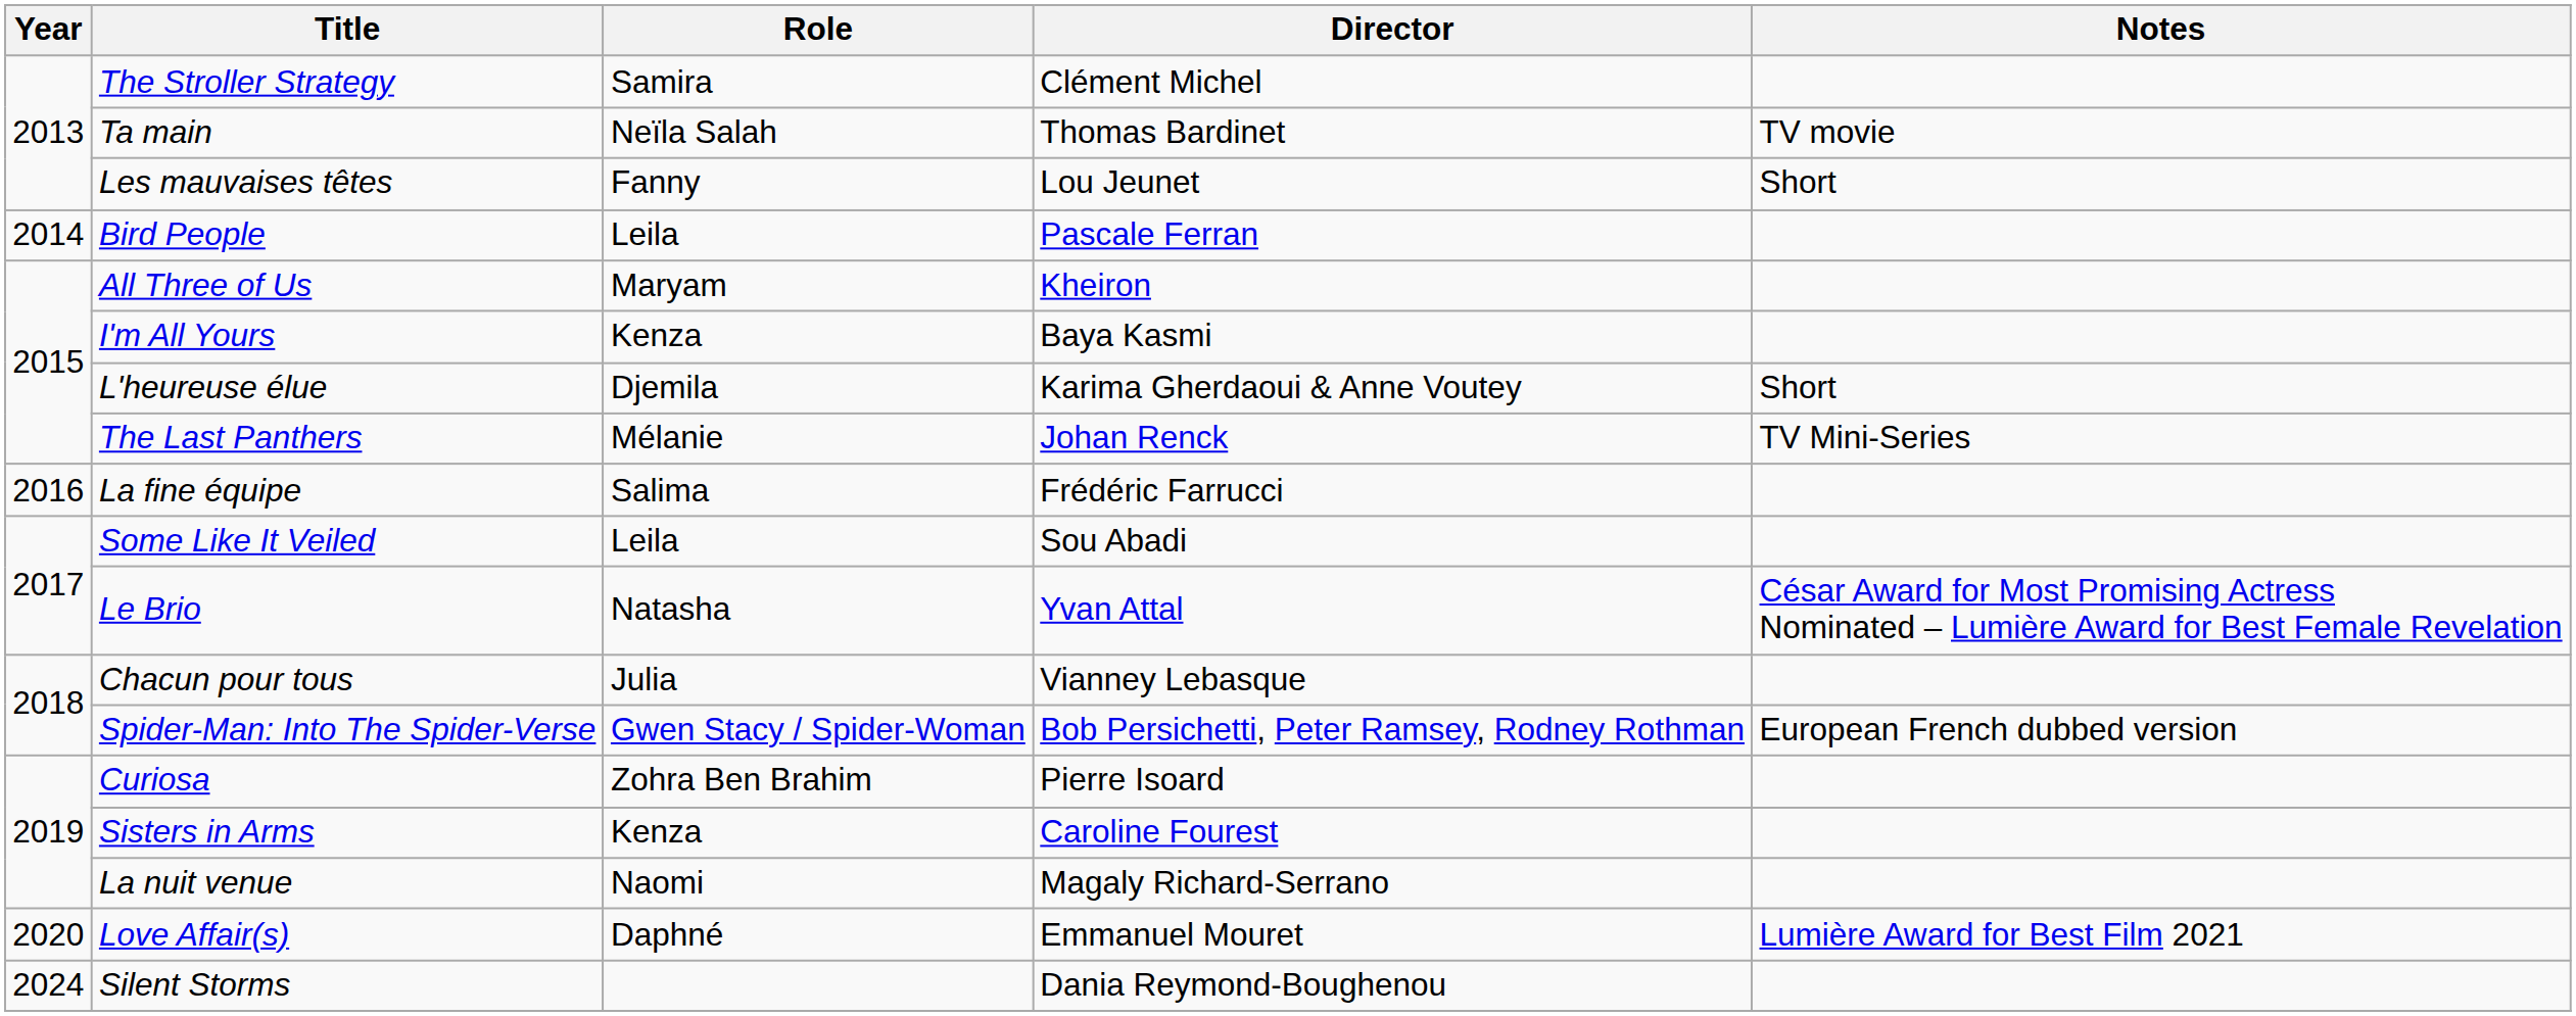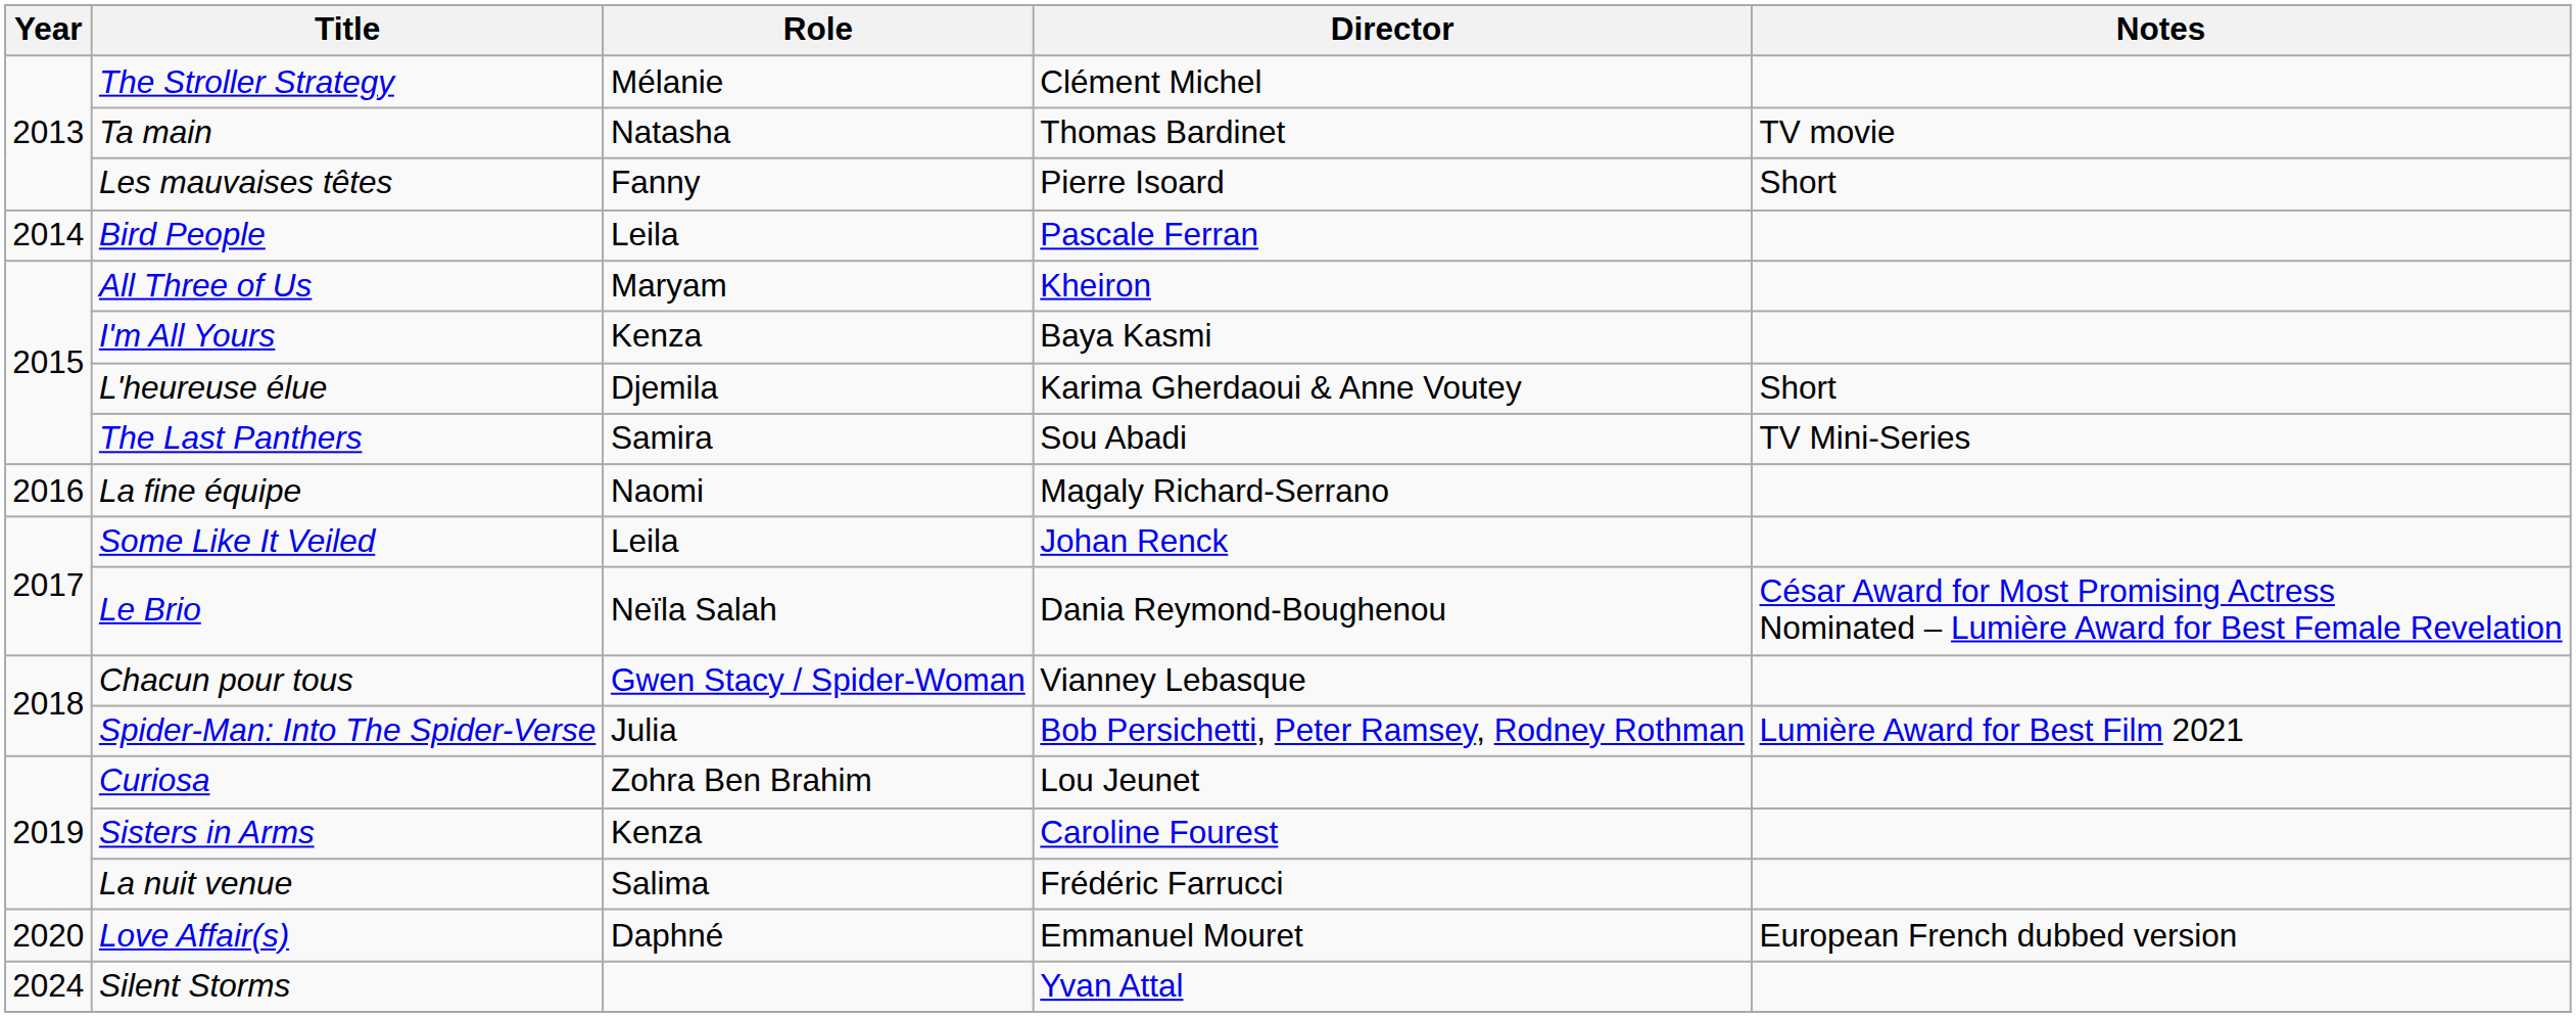The Stroller Strategy | Role: Samira -> Mélanie
Ta main | Role: Neïla Salah -> Natasha
Les mauvaises têtes | Director: Lou Jeunet -> Pierre Isoard
The Last Panthers | Role: Mélanie -> Samira
The Last Panthers | Director: Johan Renck -> Sou Abadi
La fine équipe | Role: Salima -> Naomi
La fine équipe | Director: Frédéric Farrucci -> Magaly Richard-Serrano
Some Like It Veiled | Director: Sou Abadi -> Johan Renck
Le Brio | Role: Natasha -> Neïla Salah
Le Brio | Director: Yvan Attal -> Dania Reymond-Boughenou
Chacun pour tous | Role: Julia -> Gwen Stacy / Spider-Woman
Spider-Man: Into The Spider-Verse | Role: Gwen Stacy / Spider-Woman -> Julia
Spider-Man: Into The Spider-Verse | Notes: European French dubbed version -> Lumière Award for Best Film 2021
Curiosa | Director: Pierre Isoard -> Lou Jeunet
La nuit venue | Role: Naomi -> Salima
La nuit venue | Director: Magaly Richard-Serrano -> Frédéric Farrucci
Love Affair(s) | Notes: Lumière Award for Best Film 2021 -> European French dubbed version
Silent Storms | Director: Dania Reymond-Boughenou -> Yvan Attal
